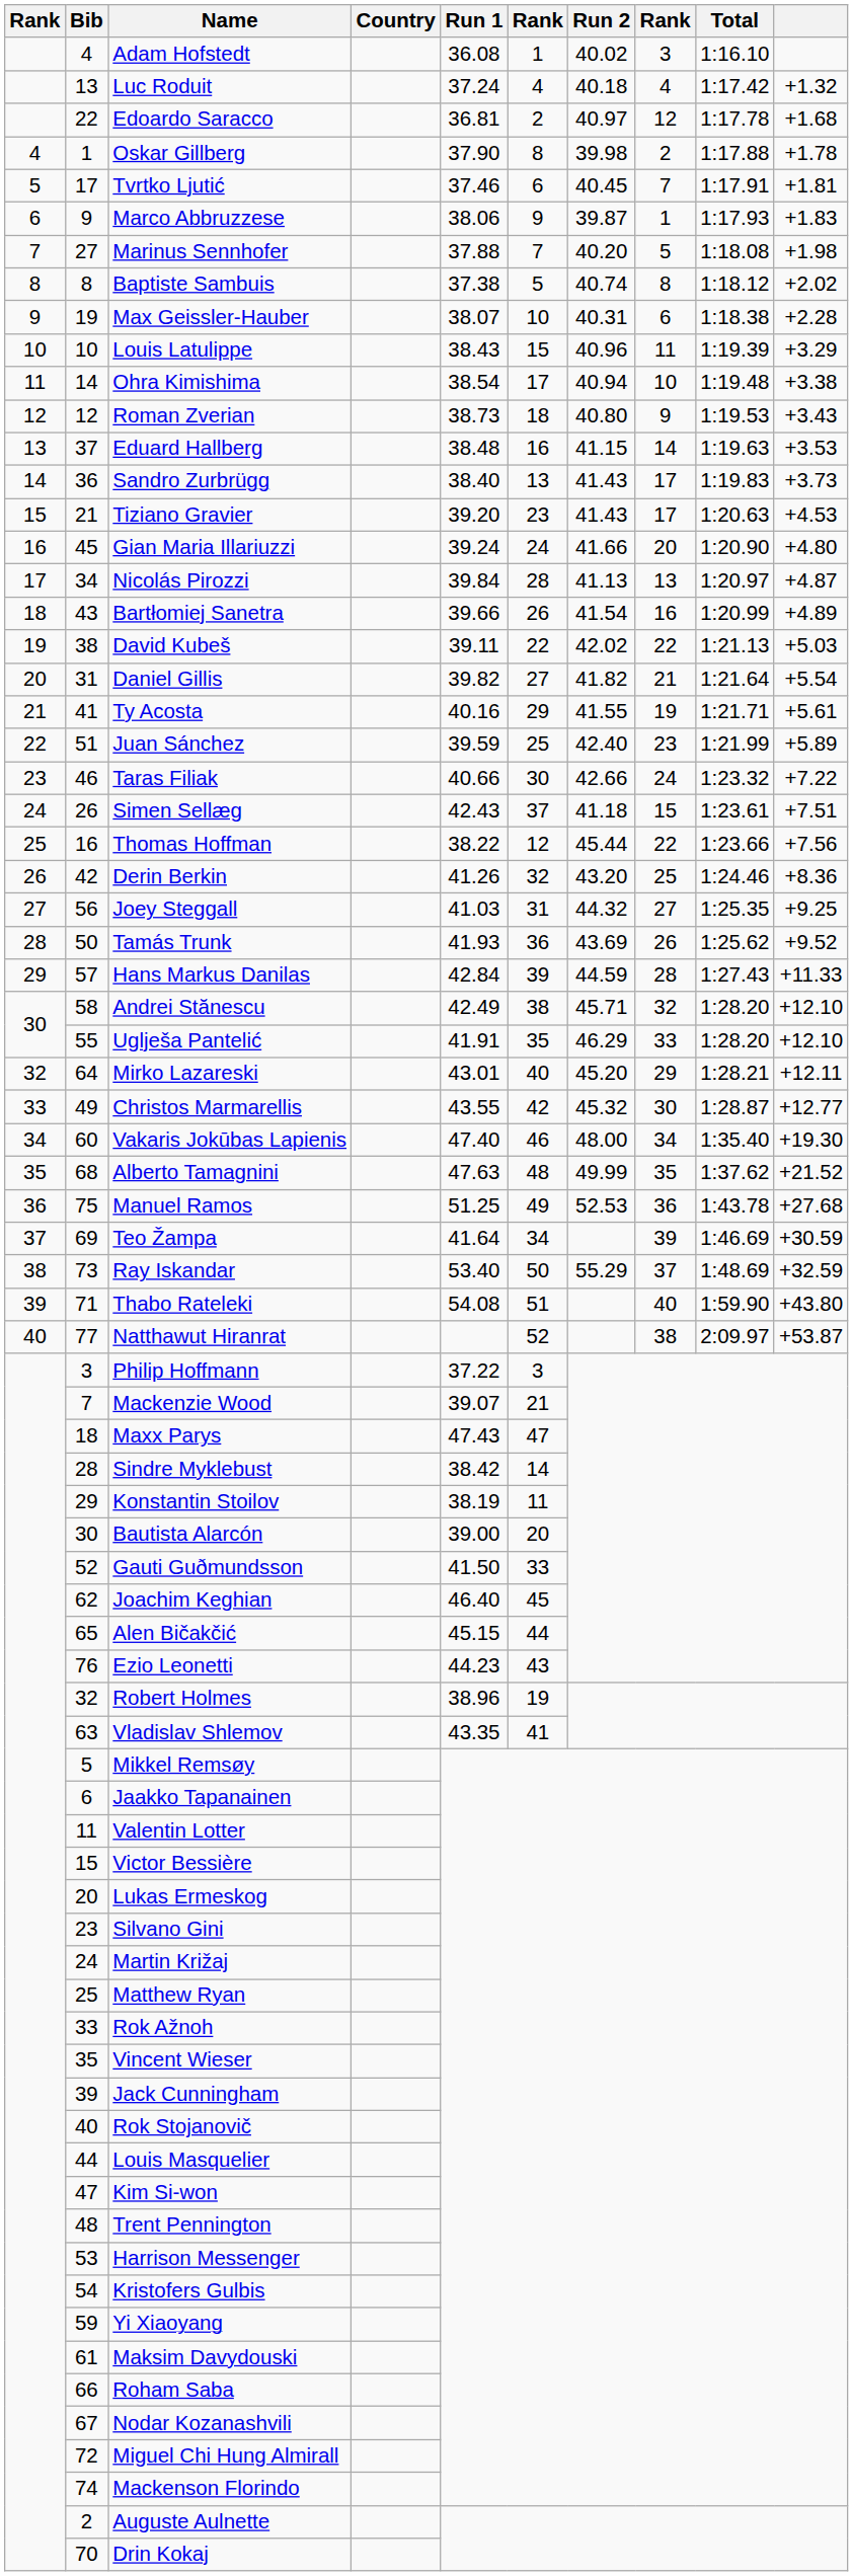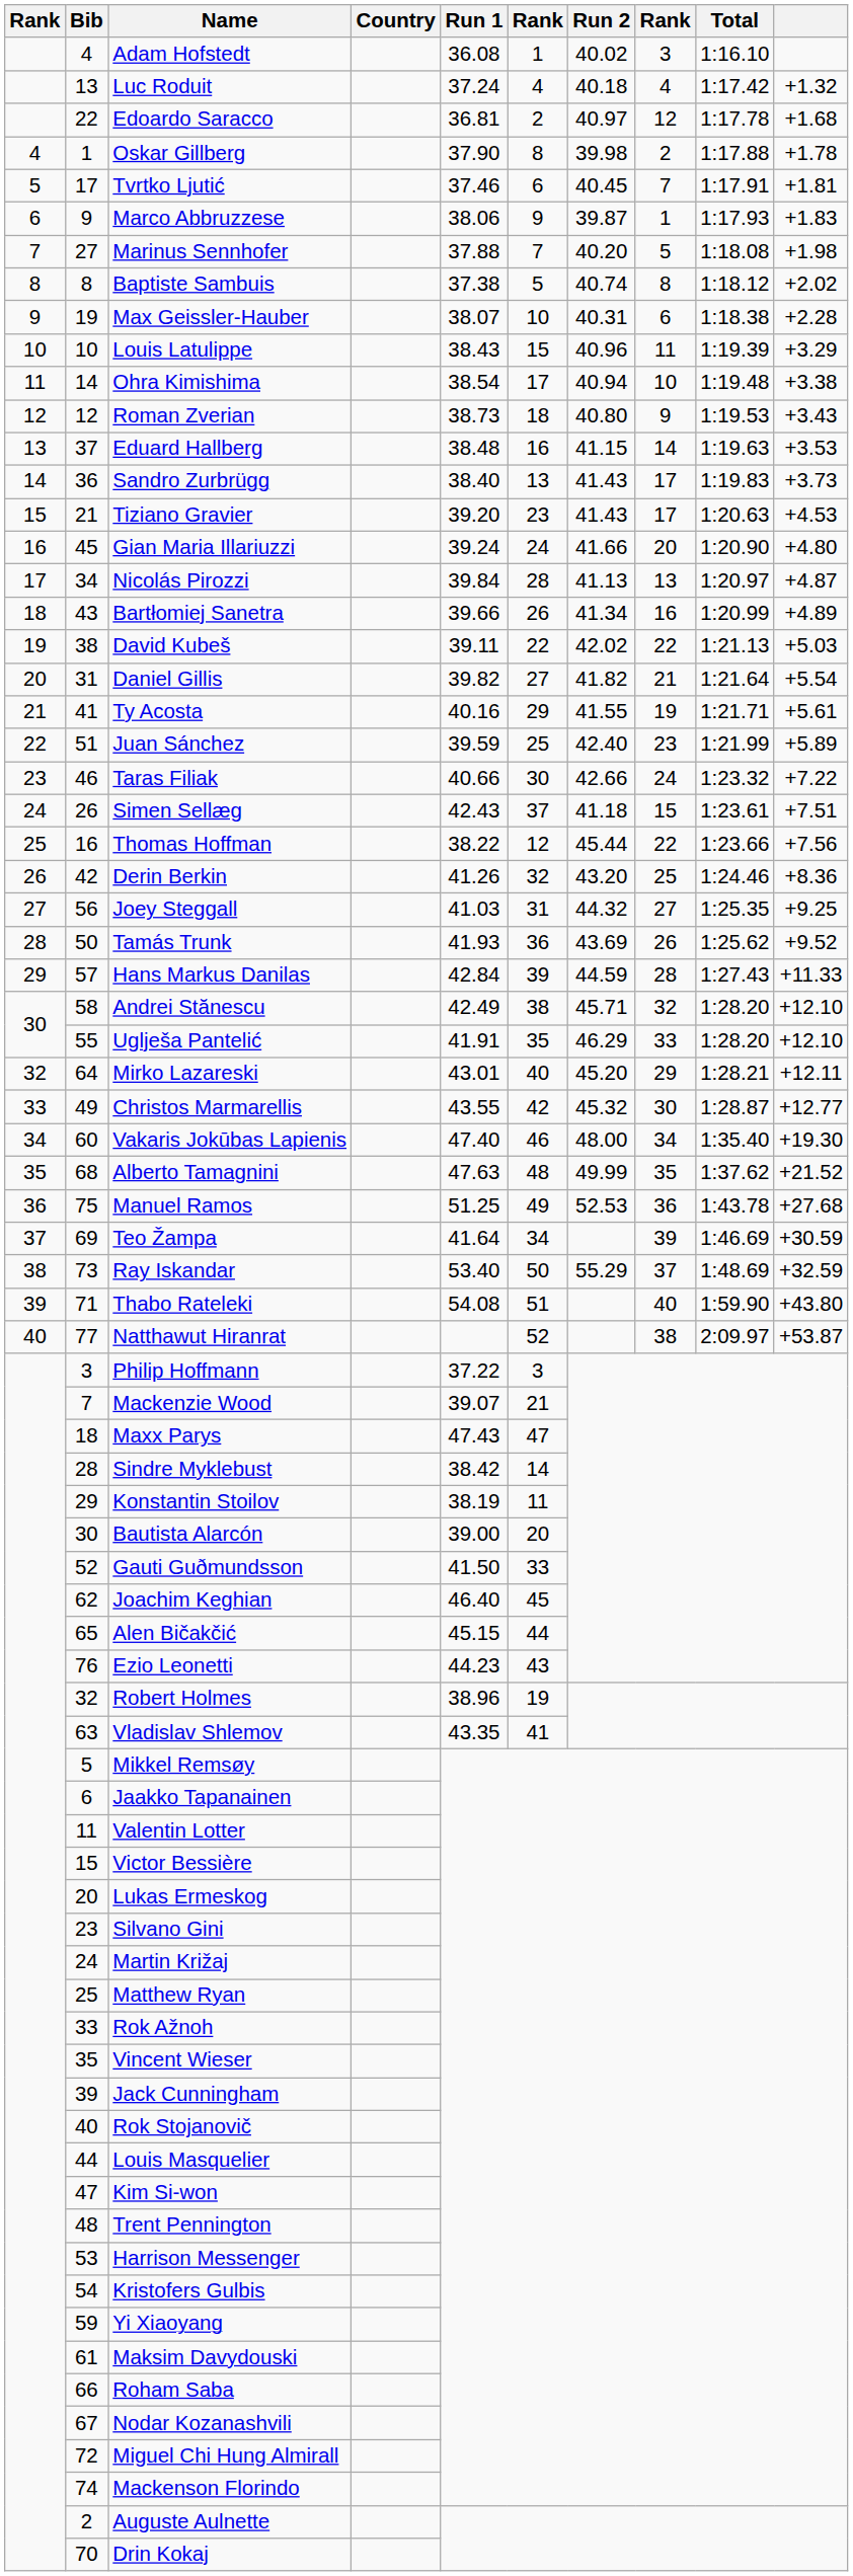Bartłomiej Sanetra | Run 2: 41.54 -> 41.34
